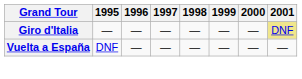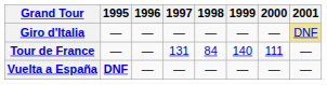+ row: Tour de France | — | — | 131 | 84 | 140 | 111 | —
Vuelta a España | 1995: normal -> bold
